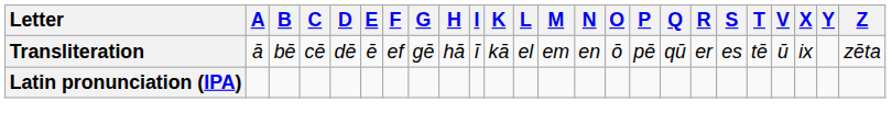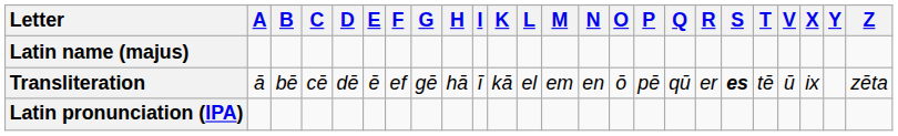+ row: Latin name (majus)
Transliteration | S: normal -> bold
